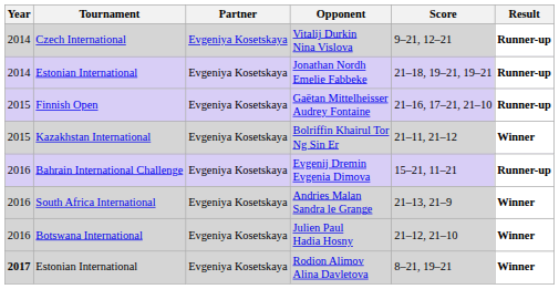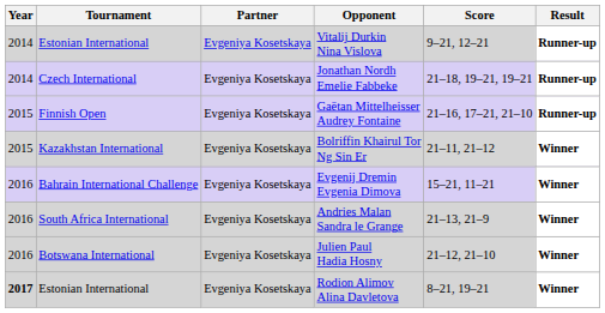Vitalij Durkin Nina Vislova | Tournament: Czech International -> Estonian International
Jonathan Nordh Emelie Fabbeke | Tournament: Estonian International -> Czech International
Evgenij Dremin Evgenia Dimova | Result: Runner-up -> Winner
